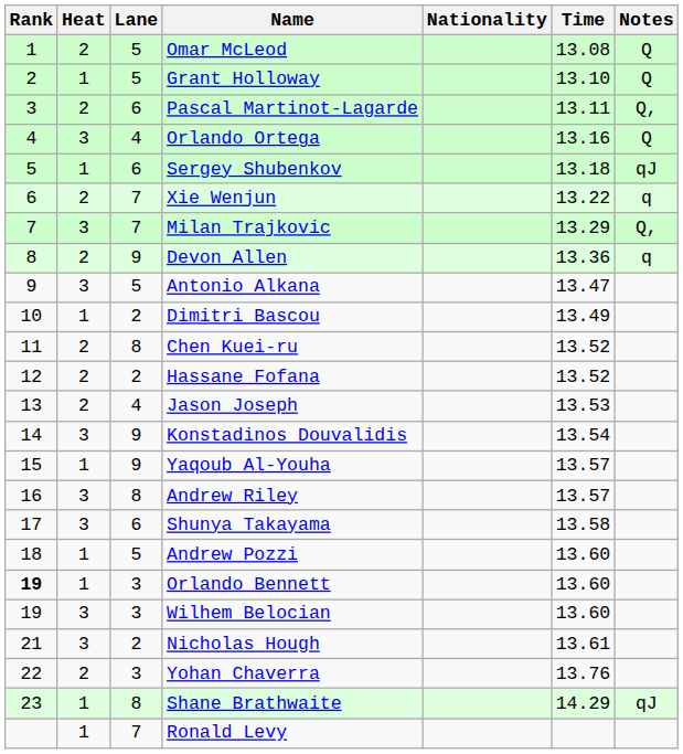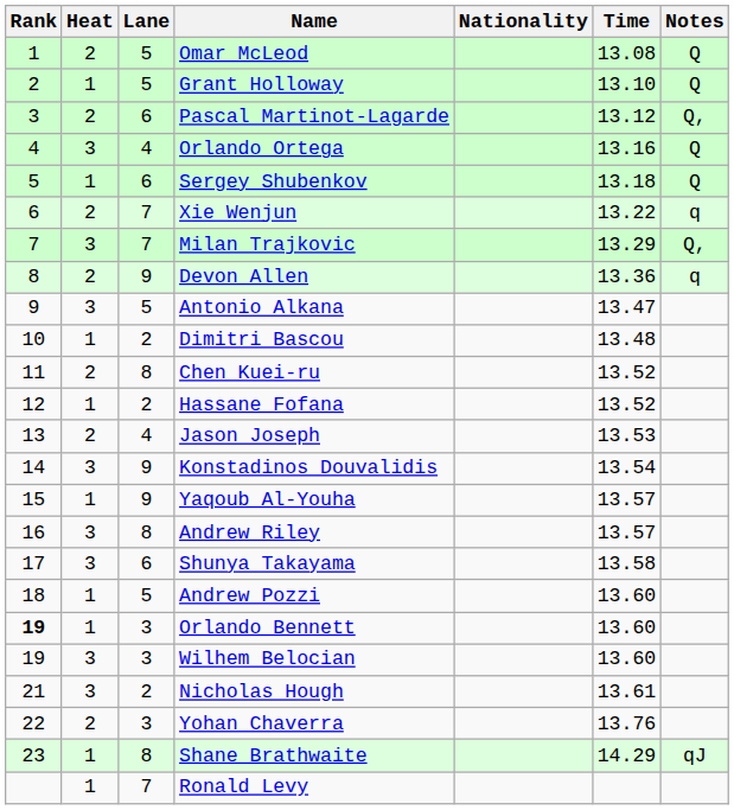Pascal Martinot-Lagarde | Time: 13.11 -> 13.12
Sergey Shubenkov | Notes: qJ -> Q
Dimitri Bascou | Time: 13.49 -> 13.48
Hassane Fofana | Heat: 2 -> 1
